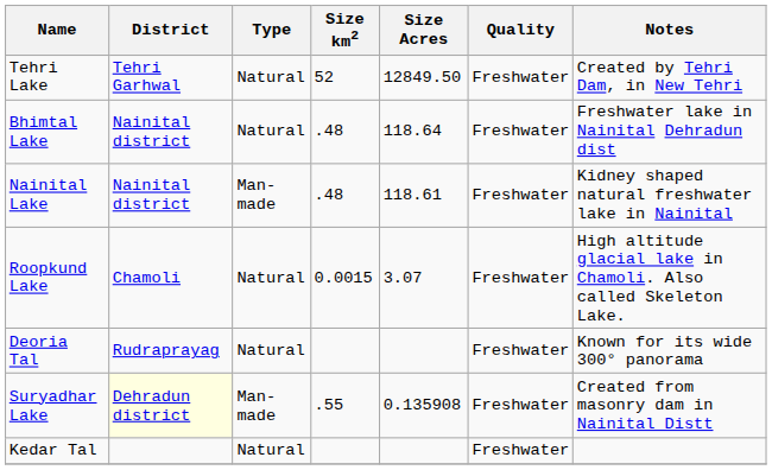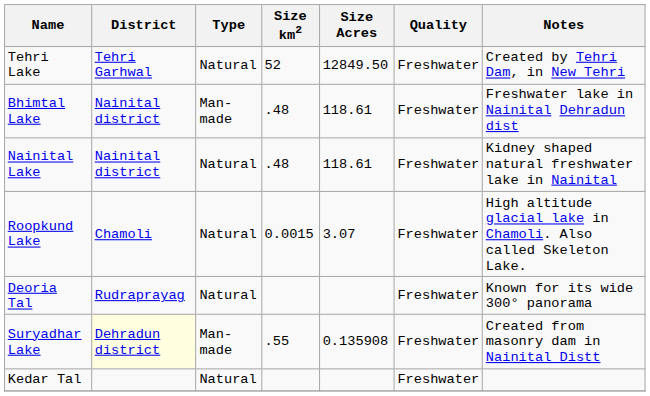Bhimtal Lake | Type: Natural -> Man-made
Bhimtal Lake | Size Acres: 118.64 -> 118.61
Nainital Lake | Type: Man-made -> Natural
